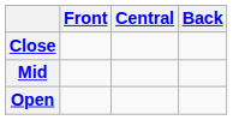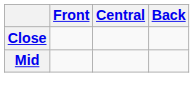- row: Open
